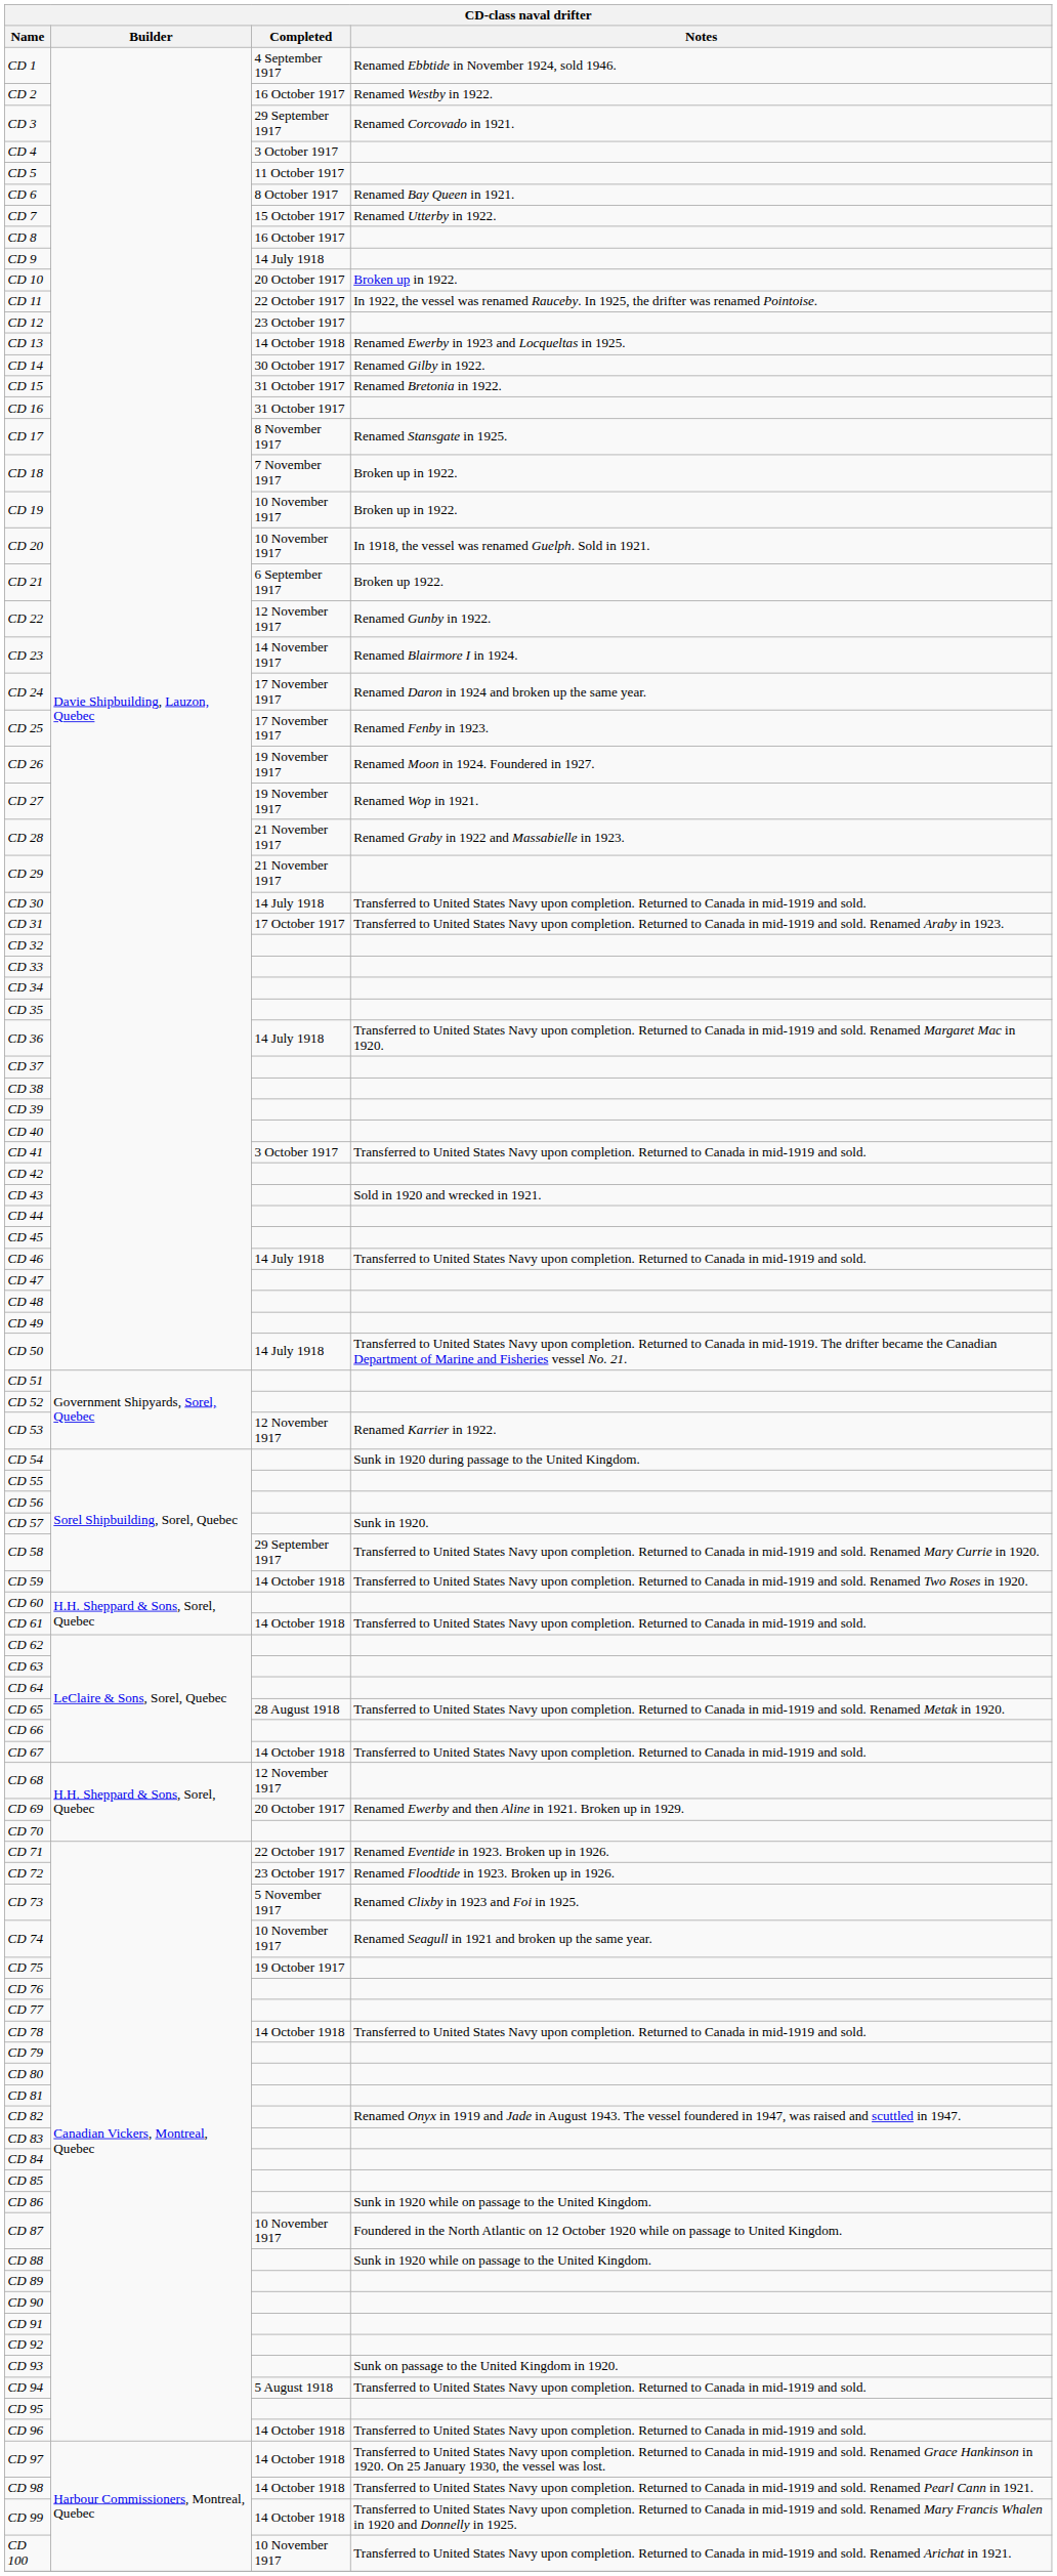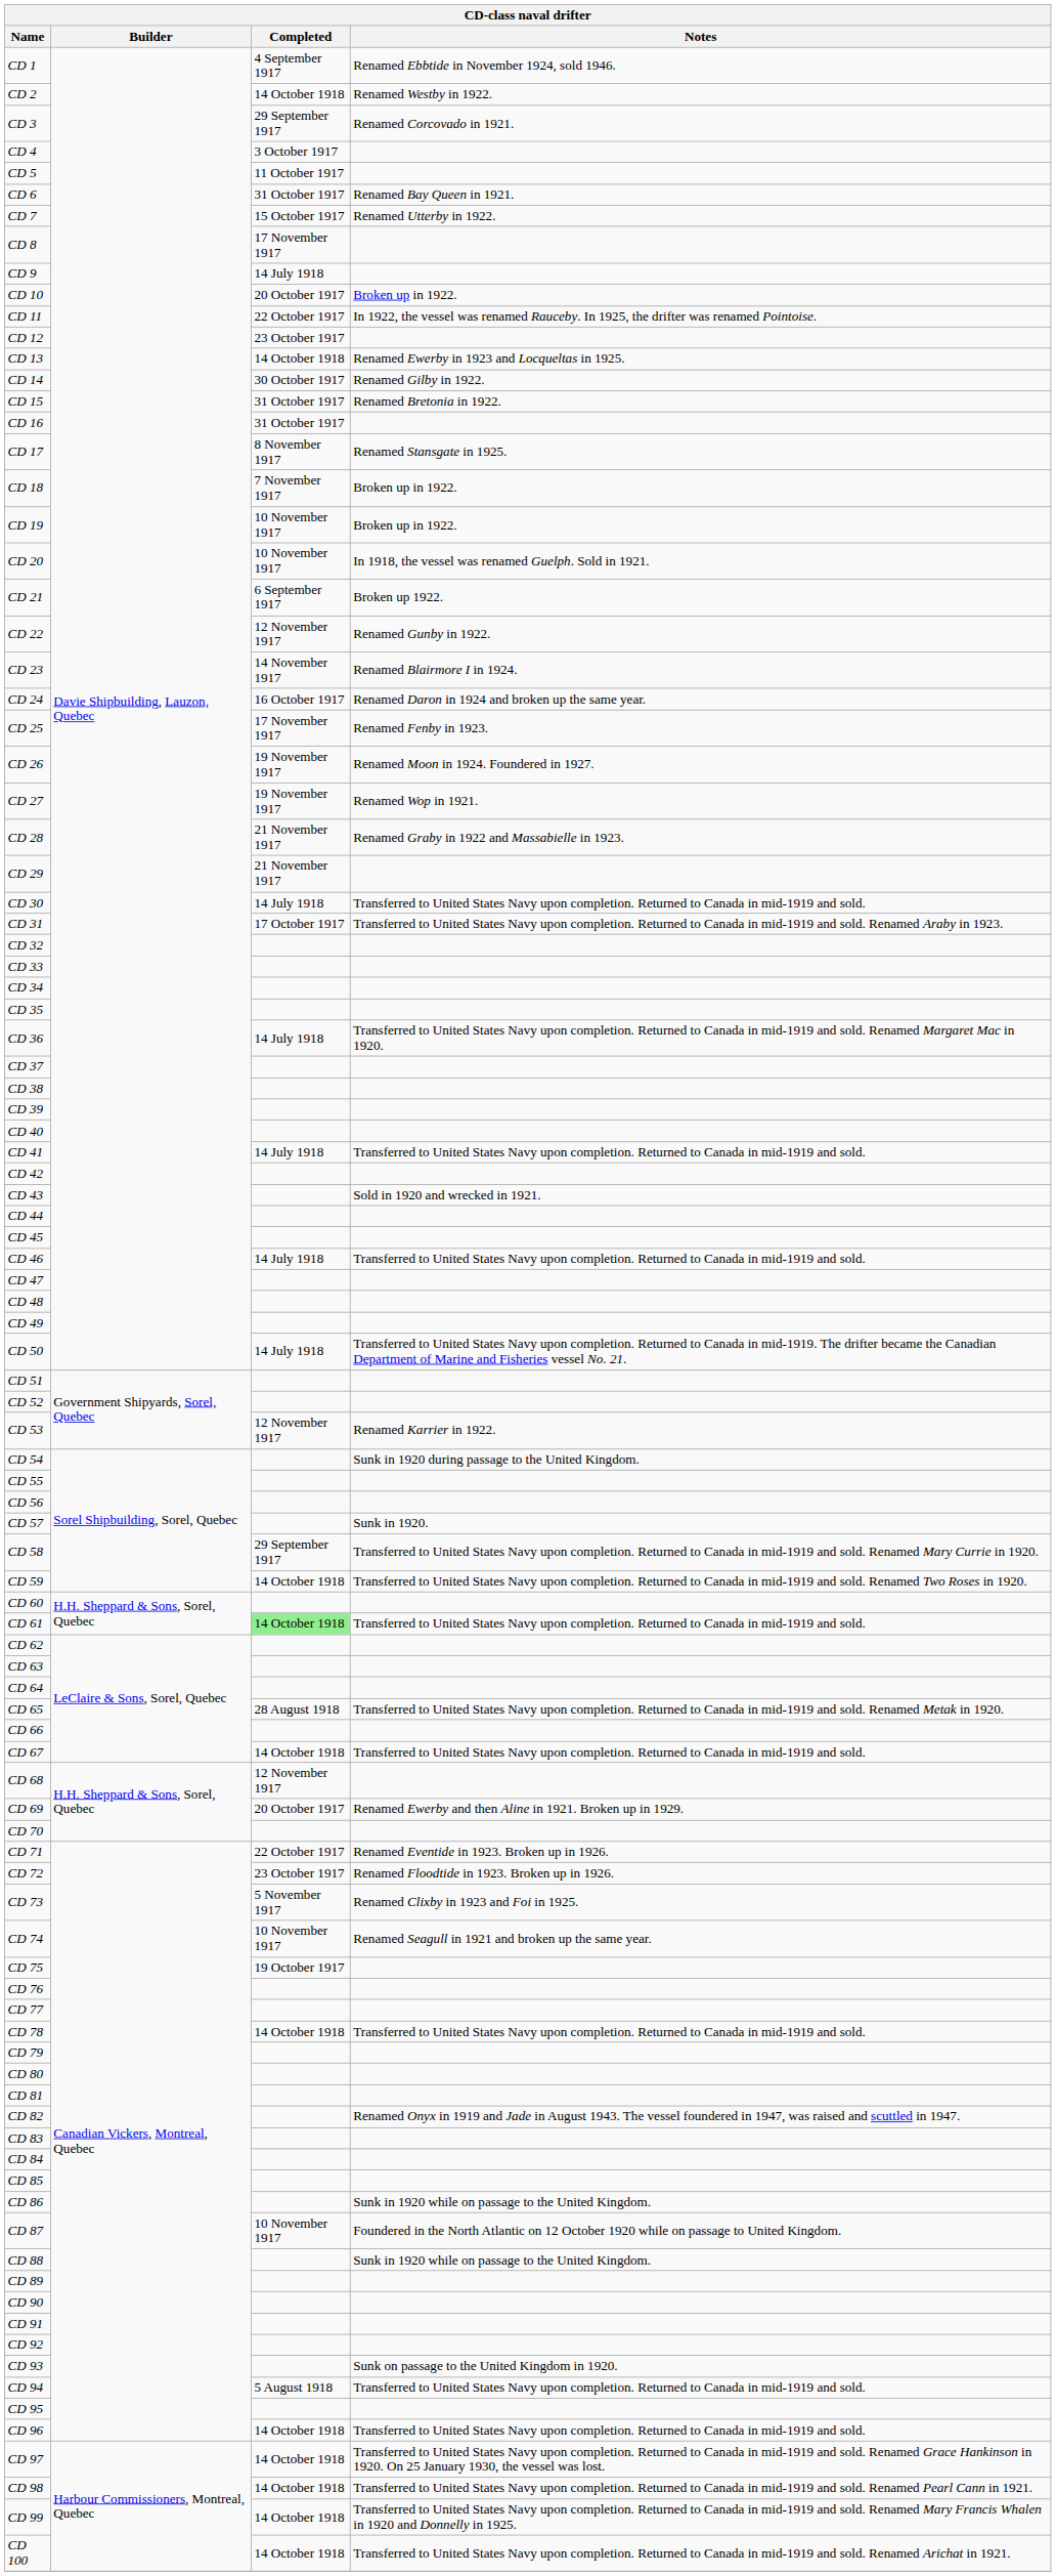CD 2 | Completed: 16 October 1917 -> 14 October 1918
CD 6 | Completed: 8 October 1917 -> 31 October 1917
CD 8 | Completed: 16 October 1917 -> 17 November 1917
CD 24 | Completed: 17 November 1917 -> 16 October 1917
CD 41 | Completed: 3 October 1917 -> 14 July 1918
CD 61 | Completed: no background -> lightgreen background
CD 100 | Completed: 10 November 1917 -> 14 October 1918
